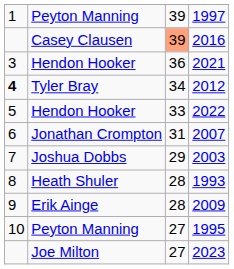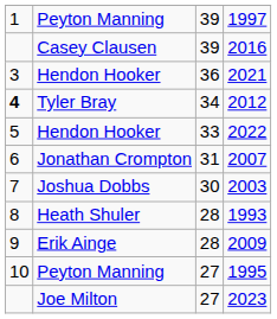2016 | column 3: lightsalmon background -> no background
2003 | column 3: 29 -> 30
